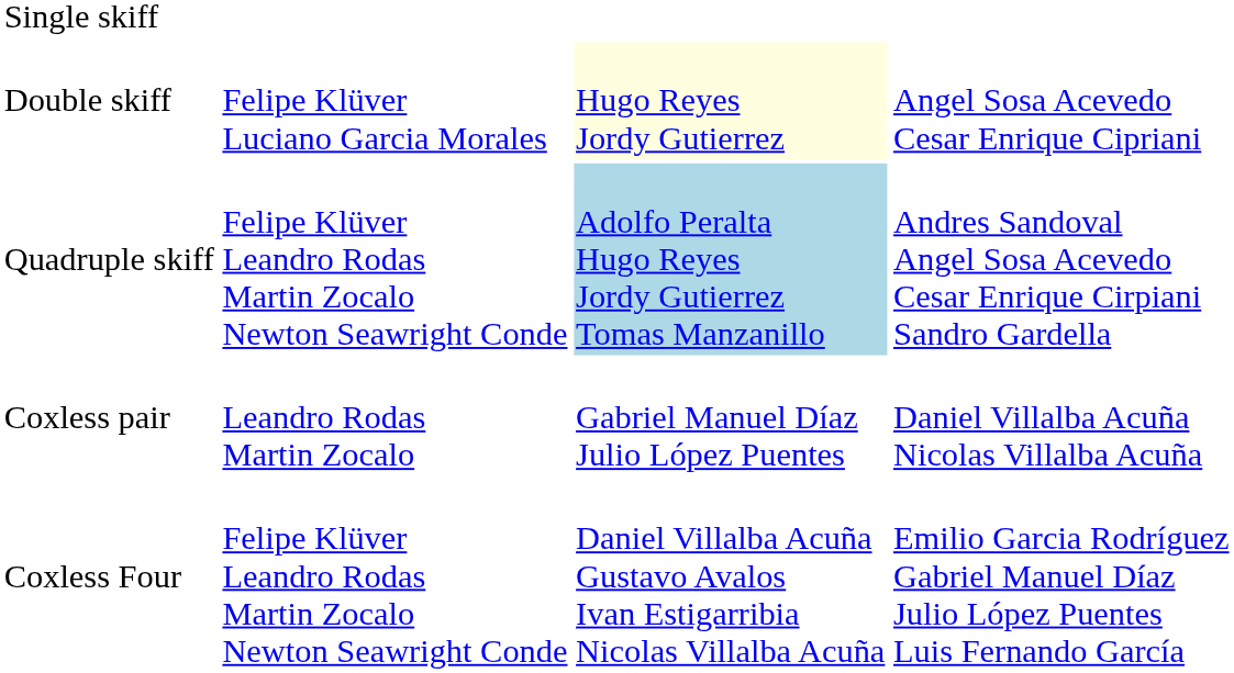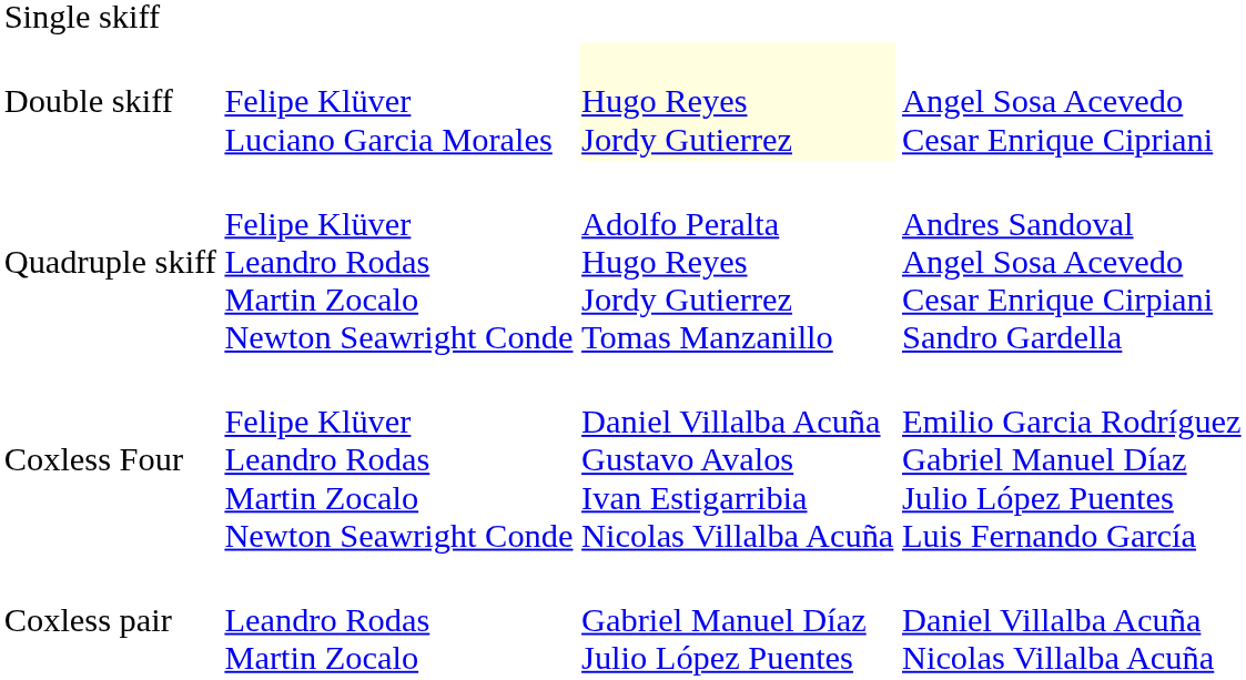Quadruple skiff | column 3: lightblue background -> no background
rows swapped: Coxless pair <-> Coxless Four
